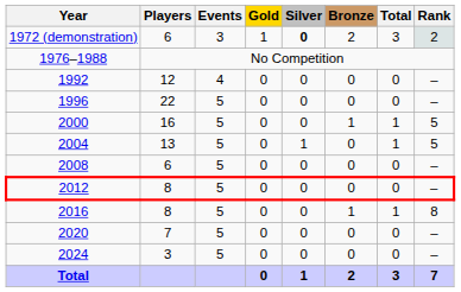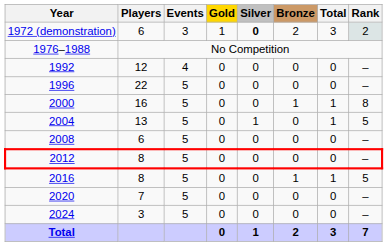2000 | Rank: 5 -> 8
2016 | Rank: 8 -> 5
